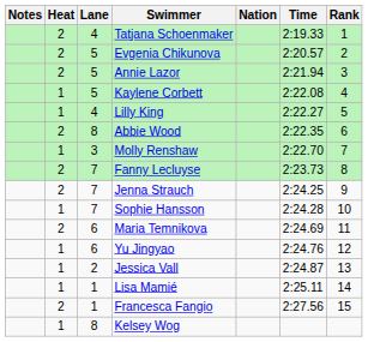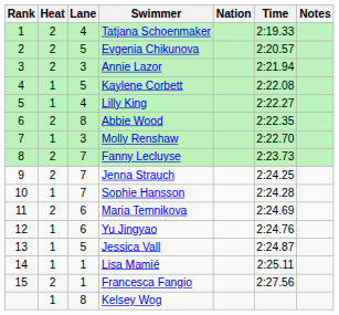columns swapped: Rank <-> Notes
Annie Lazor | Lane: 5 -> 3
Jessica Vall | Lane: 2 -> 5
